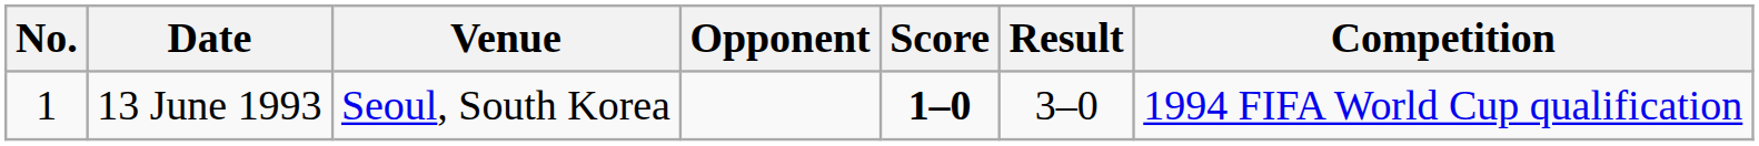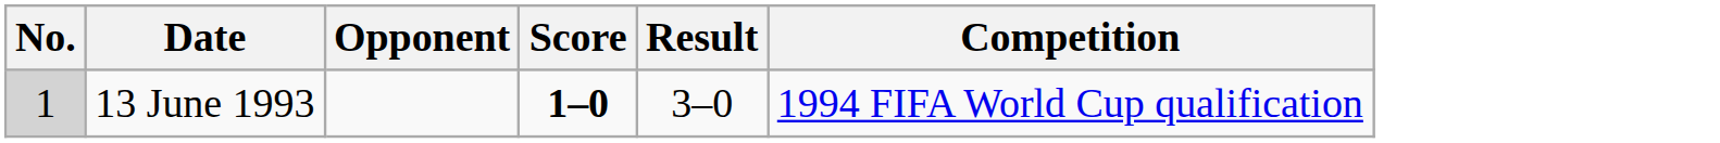- column: Venue | Seoul, South Korea
13 June 1993 | No.: no background -> lightgrey background
